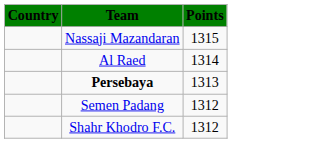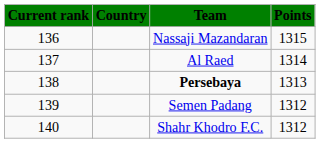+ column: Current rank | 136 | 137 | 138 | 139 | 140
